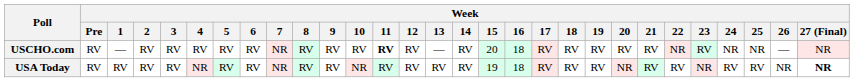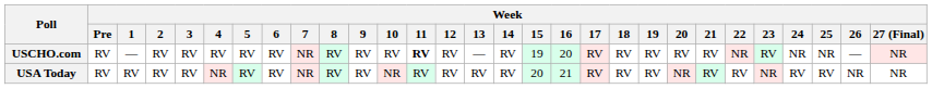USCHO.com | Week / 15: 20 -> 19
USCHO.com | Week / 16: 18 -> 20
USA Today | Week / 15: 19 -> 20
USA Today | Week / 16: 18 -> 21
USA Today | Week / 27 (Final): bold -> normal
